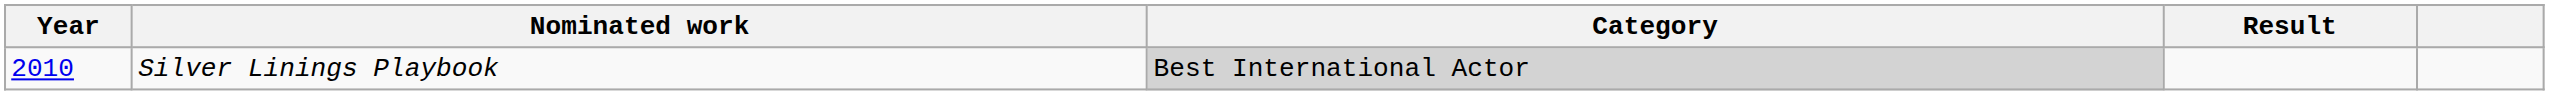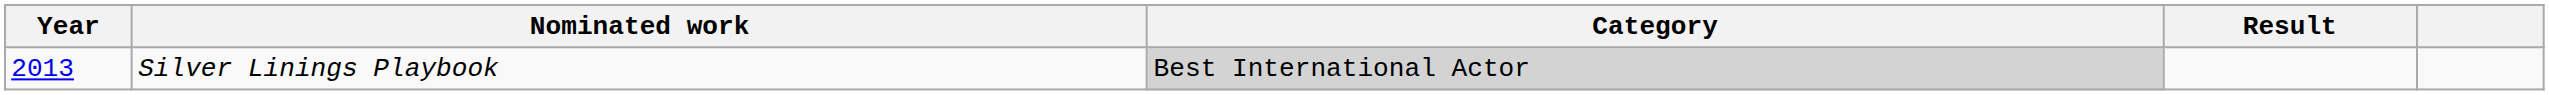Silver Linings Playbook | Year: 2010 -> 2013
